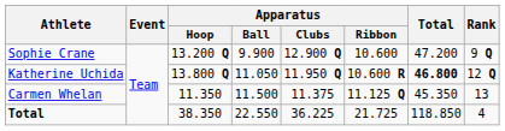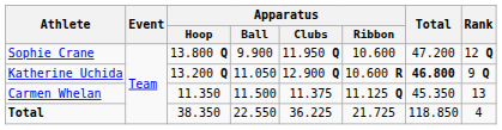Sophie Crane | Apparatus / Hoop: 13.200 Q -> 13.800 Q
Sophie Crane | Apparatus / Clubs: 12.900 Q -> 11.950 Q
Sophie Crane | Rank: 9 Q -> 12 Q
Katherine Uchida | Apparatus / Hoop: 13.800 Q -> 13.200 Q
Katherine Uchida | Apparatus / Clubs: 11.950 Q -> 12.900 Q
Katherine Uchida | Rank: 12 Q -> 9 Q
